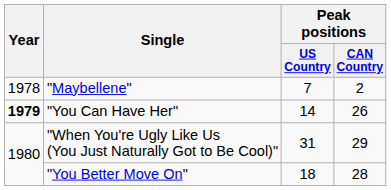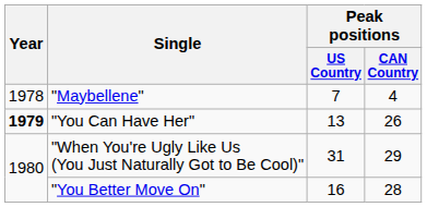"Maybellene" | Peak positions / CAN Country: 2 -> 4
"You Can Have Her" | Peak positions / US Country: 14 -> 13
"You Better Move On" | Peak positions / US Country: 18 -> 16
